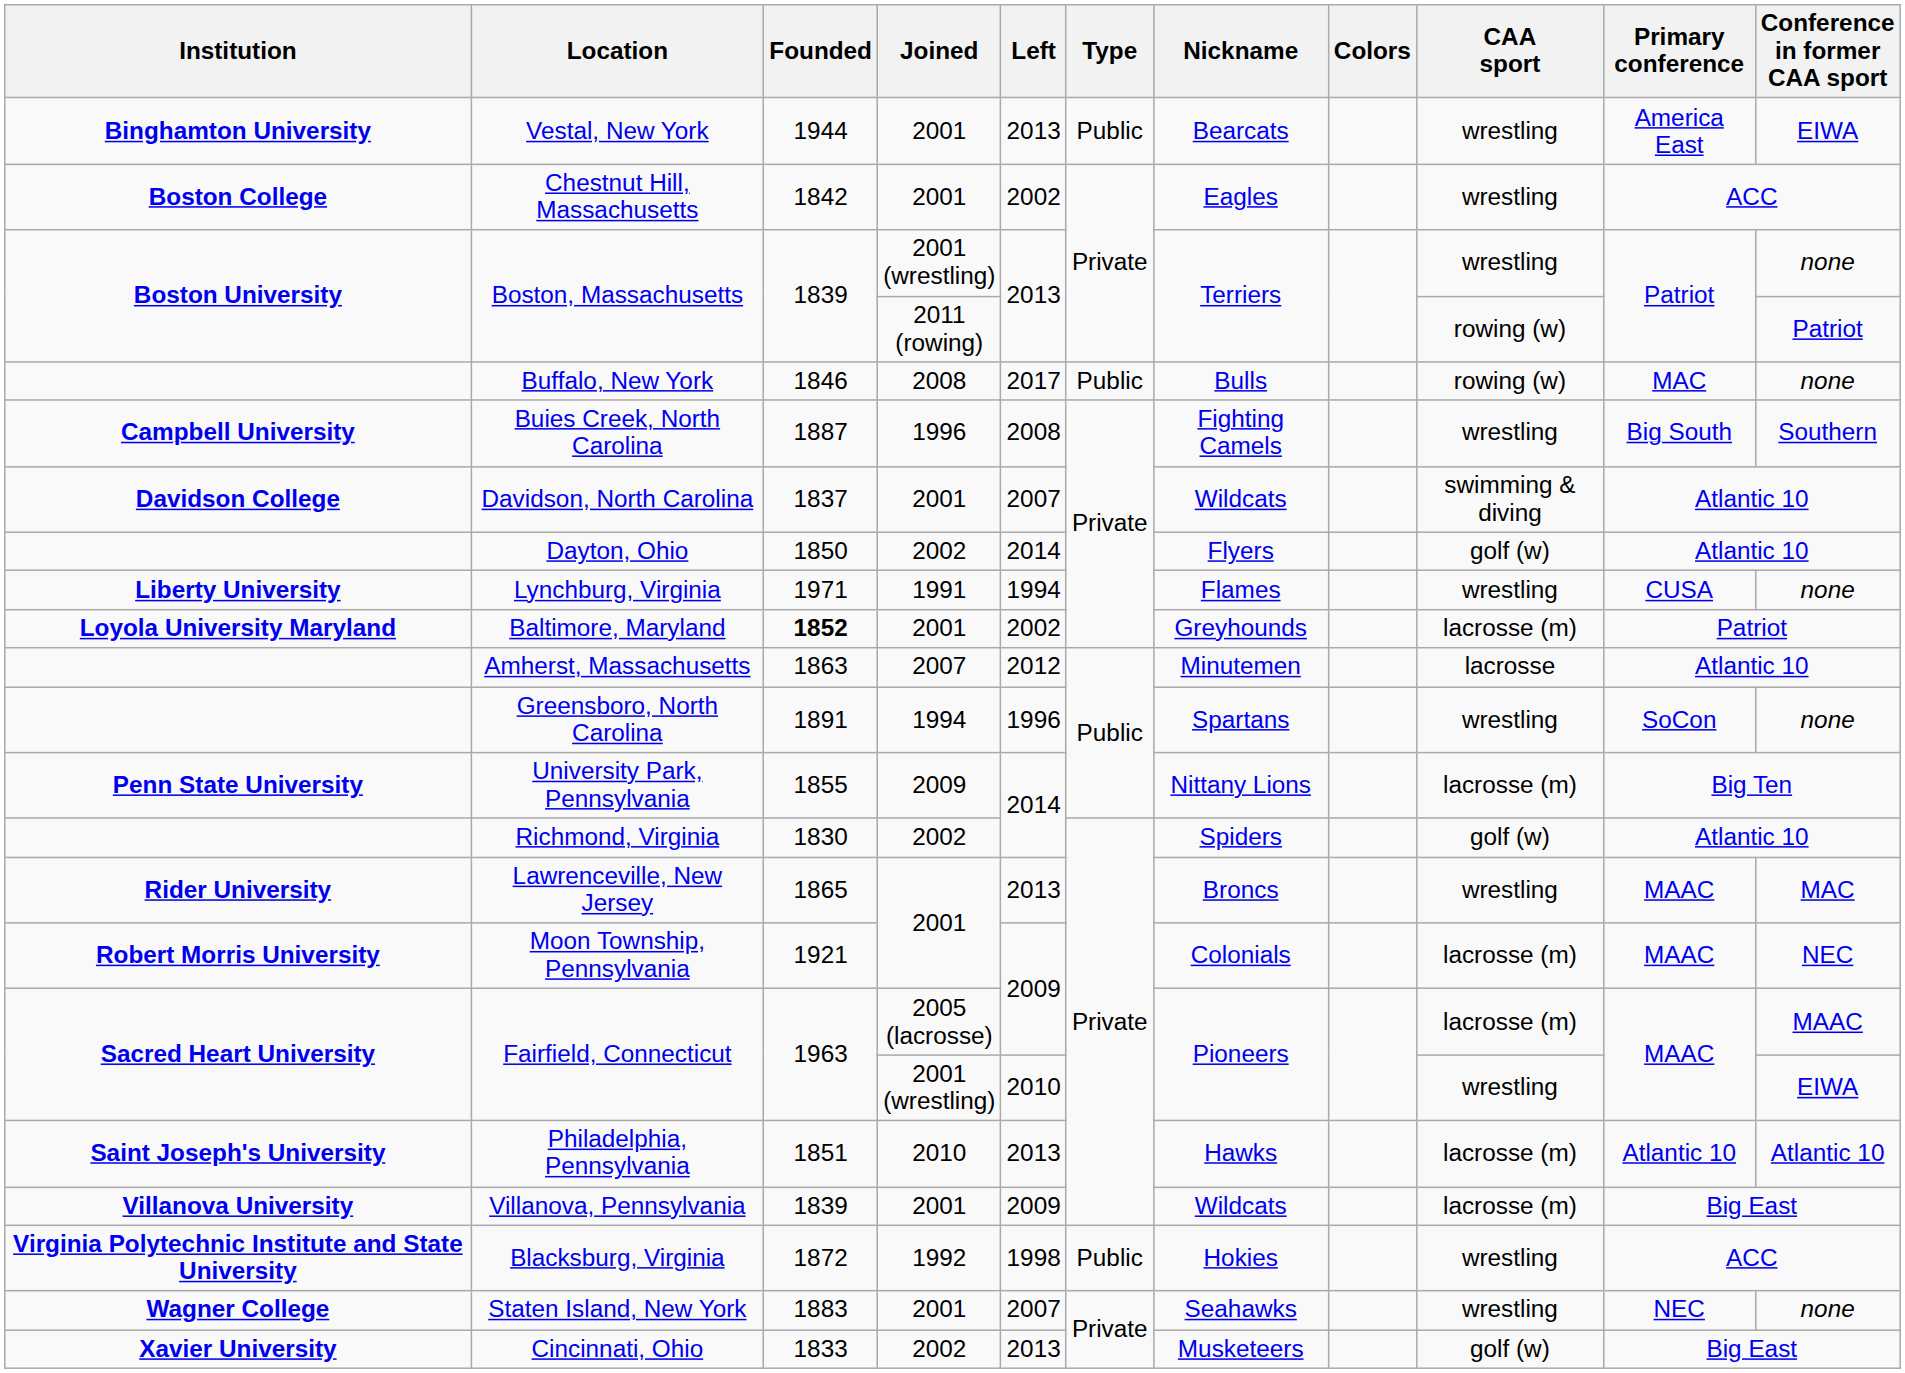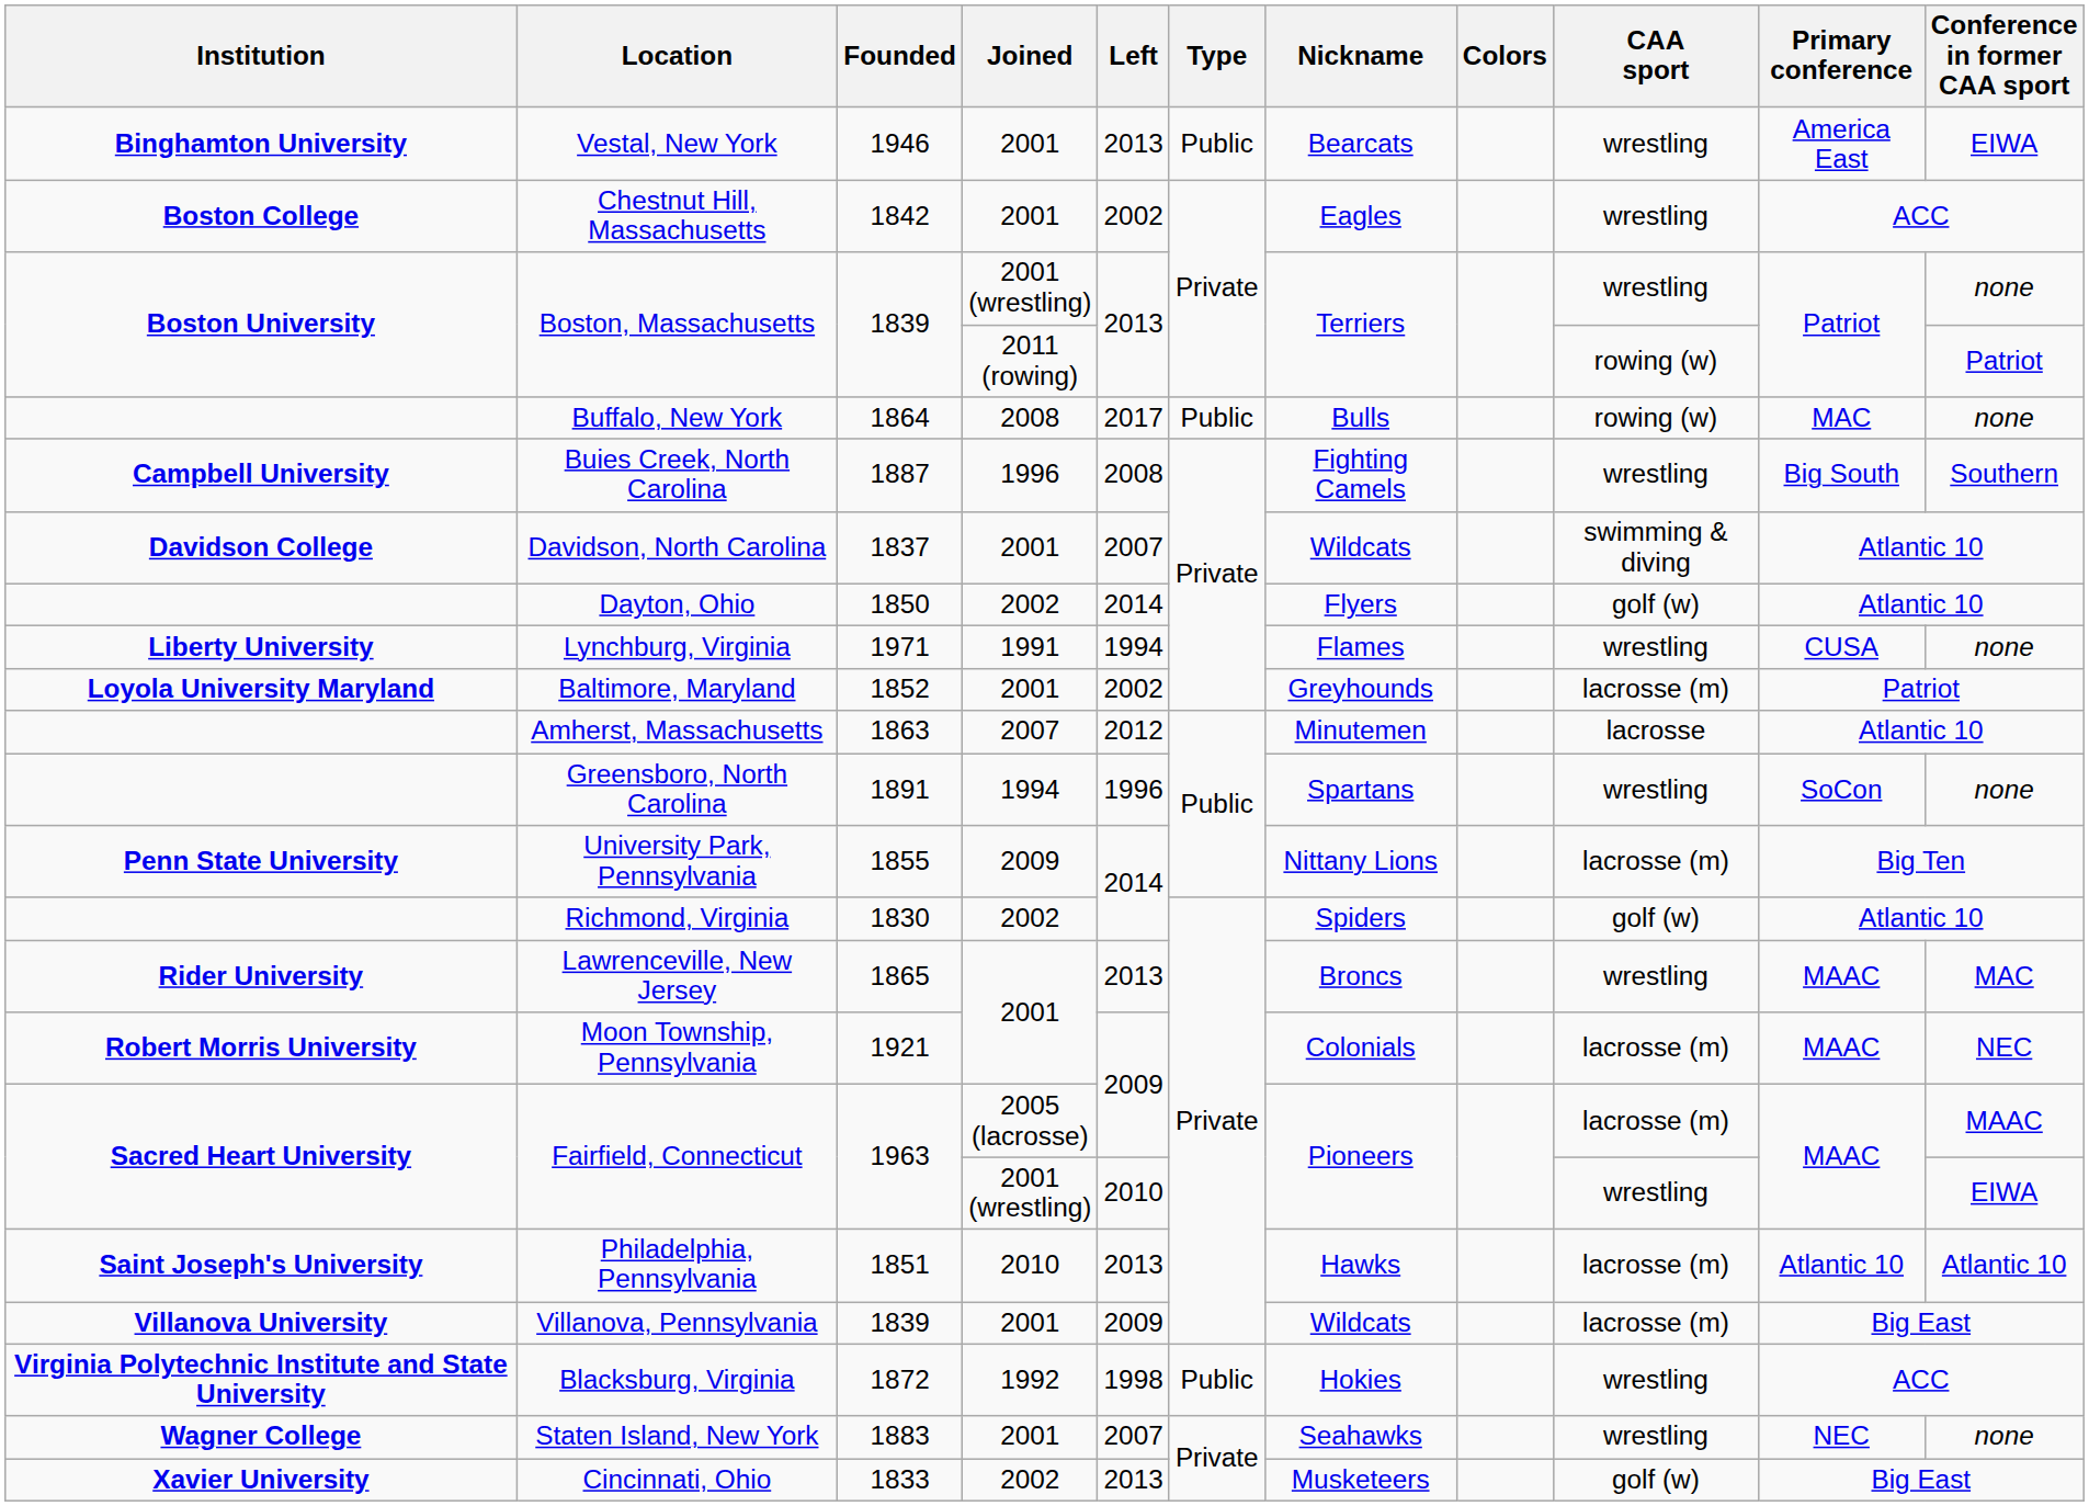Vestal, New York | Founded: 1944 -> 1946
Buffalo, New York | Founded: 1846 -> 1864
Baltimore, Maryland | Founded: bold -> normal
